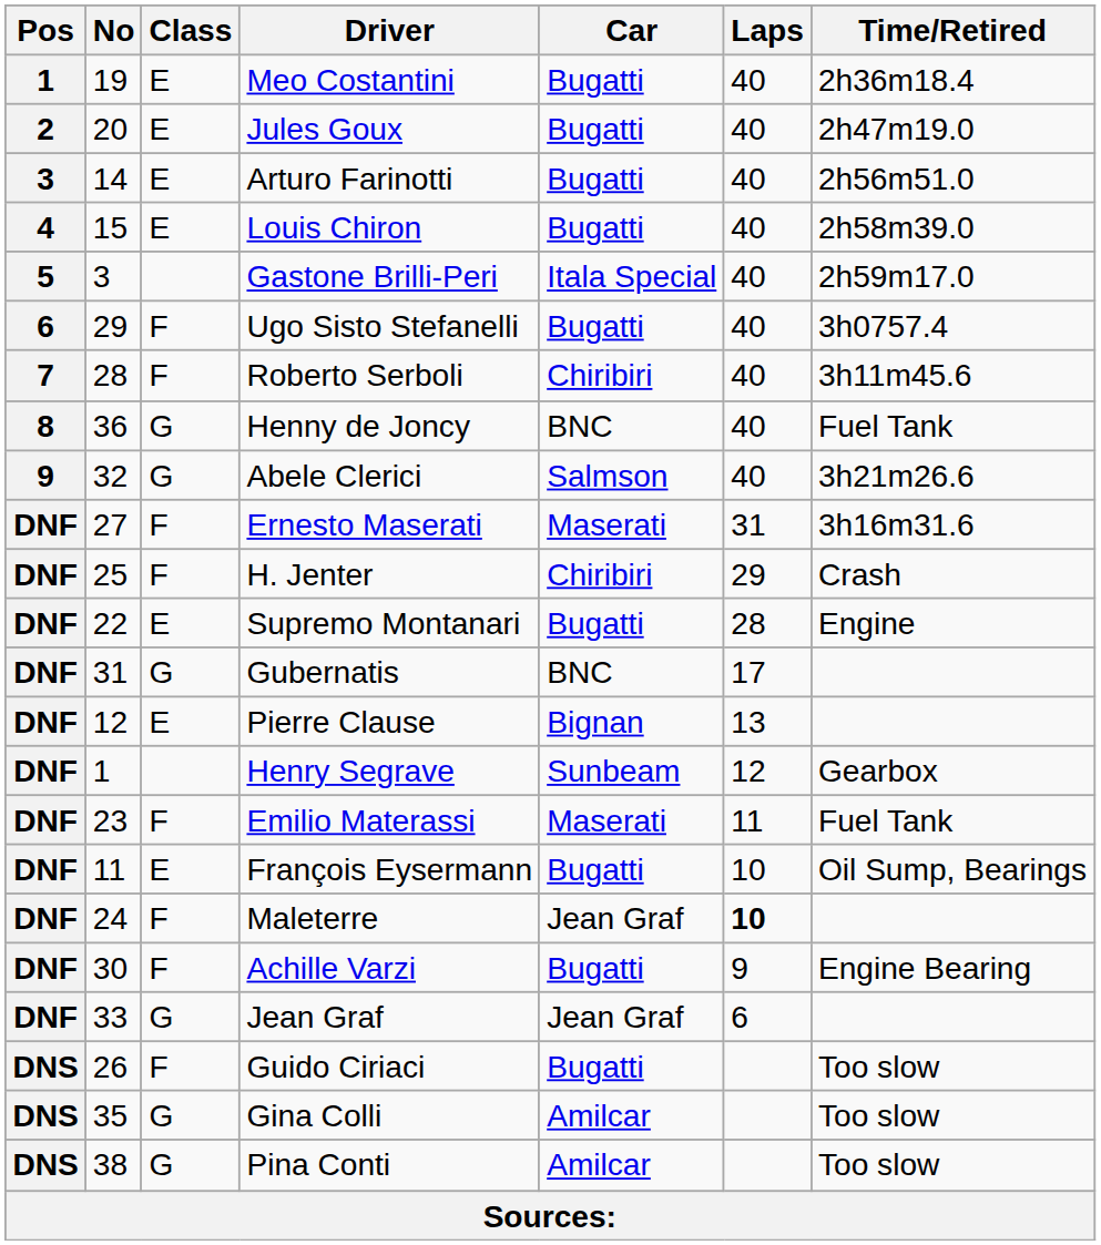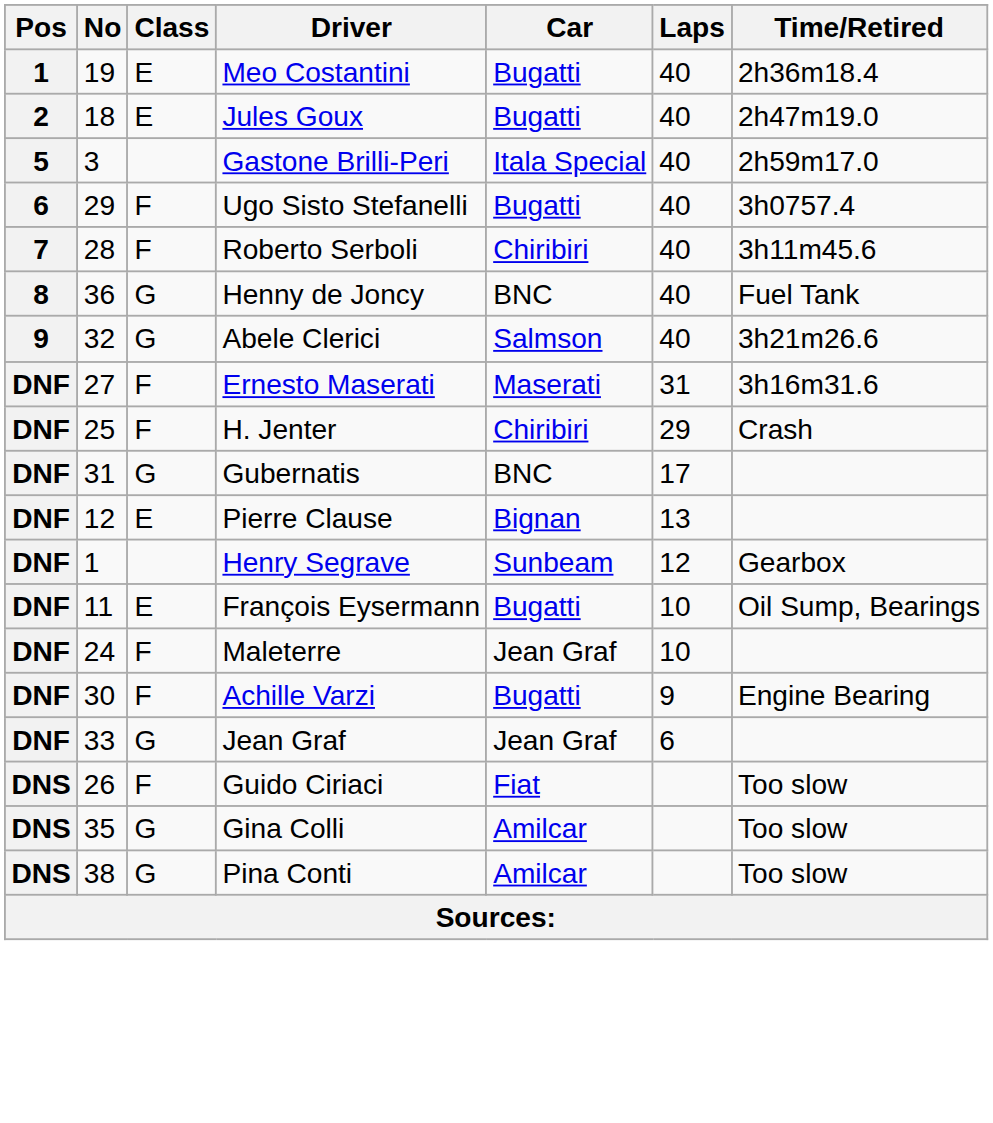Jules Goux | No: 20 -> 18
- row: 3 | 14 | E | Arturo Farinotti | Bugatti | 40 | 2h56m51.0
- row: 4 | 15 | E | Louis Chiron | Bugatti | 40 | 2h58m39.0
- row: DNF | 22 | E | Supremo Montanari | Bugatti | 28 | Engine
- row: DNF | 23 | F | Emilio Materassi | Maserati | 11 | Fuel Tank
Maleterre | Laps: bold -> normal
Guido Ciriaci | Car: Bugatti -> Fiat
